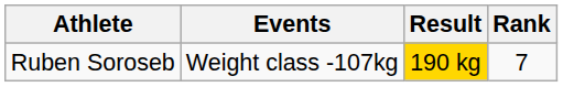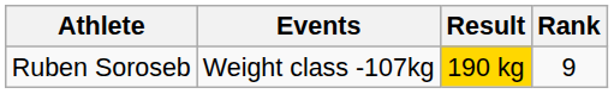Ruben Soroseb | Rank: 7 -> 9
